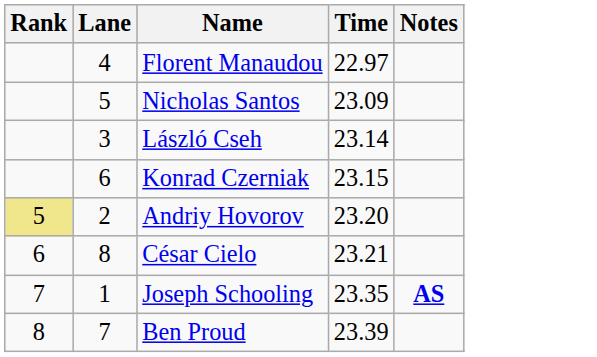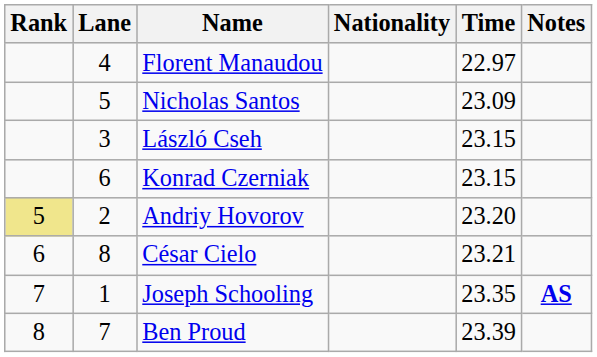+ column: Nationality
László Cseh | Time: 23.14 -> 23.15
